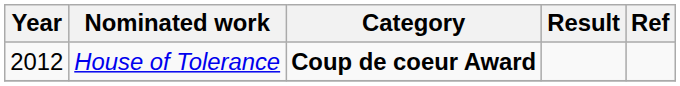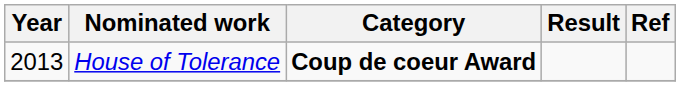House of Tolerance | Year: 2012 -> 2013
